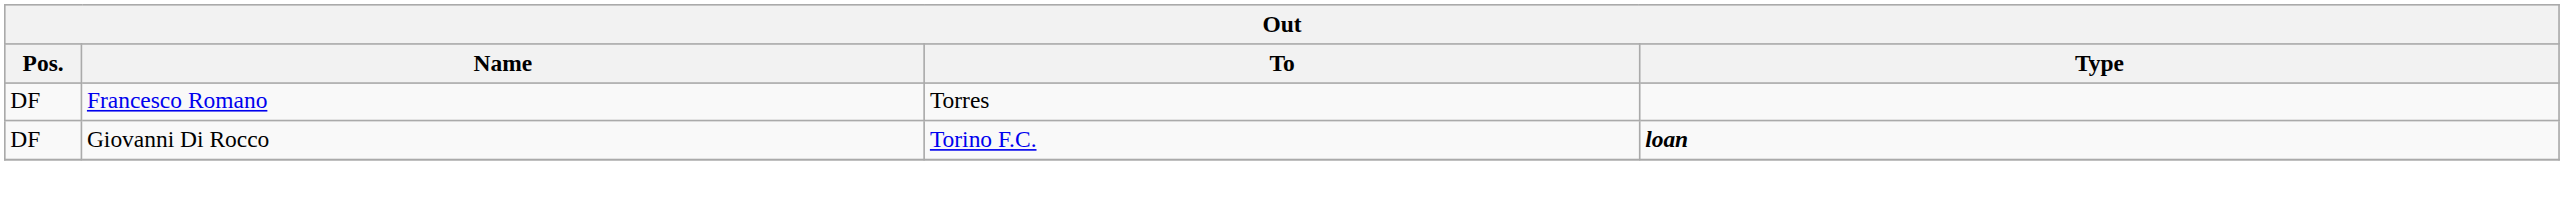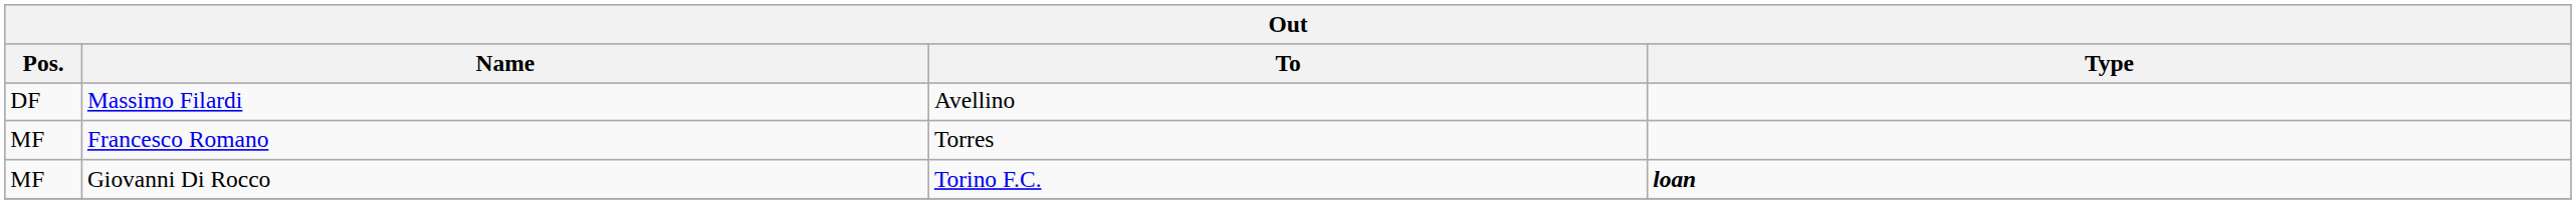+ row: DF | Massimo Filardi | Avellino
Francesco Romano | Pos.: DF -> MF
Giovanni Di Rocco | Pos.: DF -> MF
